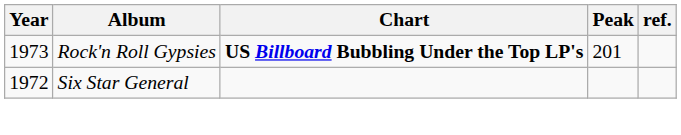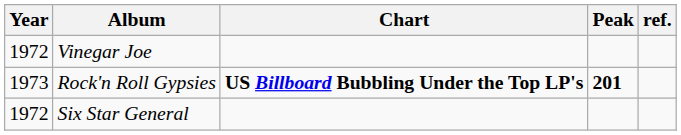+ row: 1972 | Vinegar Joe
Rock'n Roll Gypsies | Peak: normal -> bold
